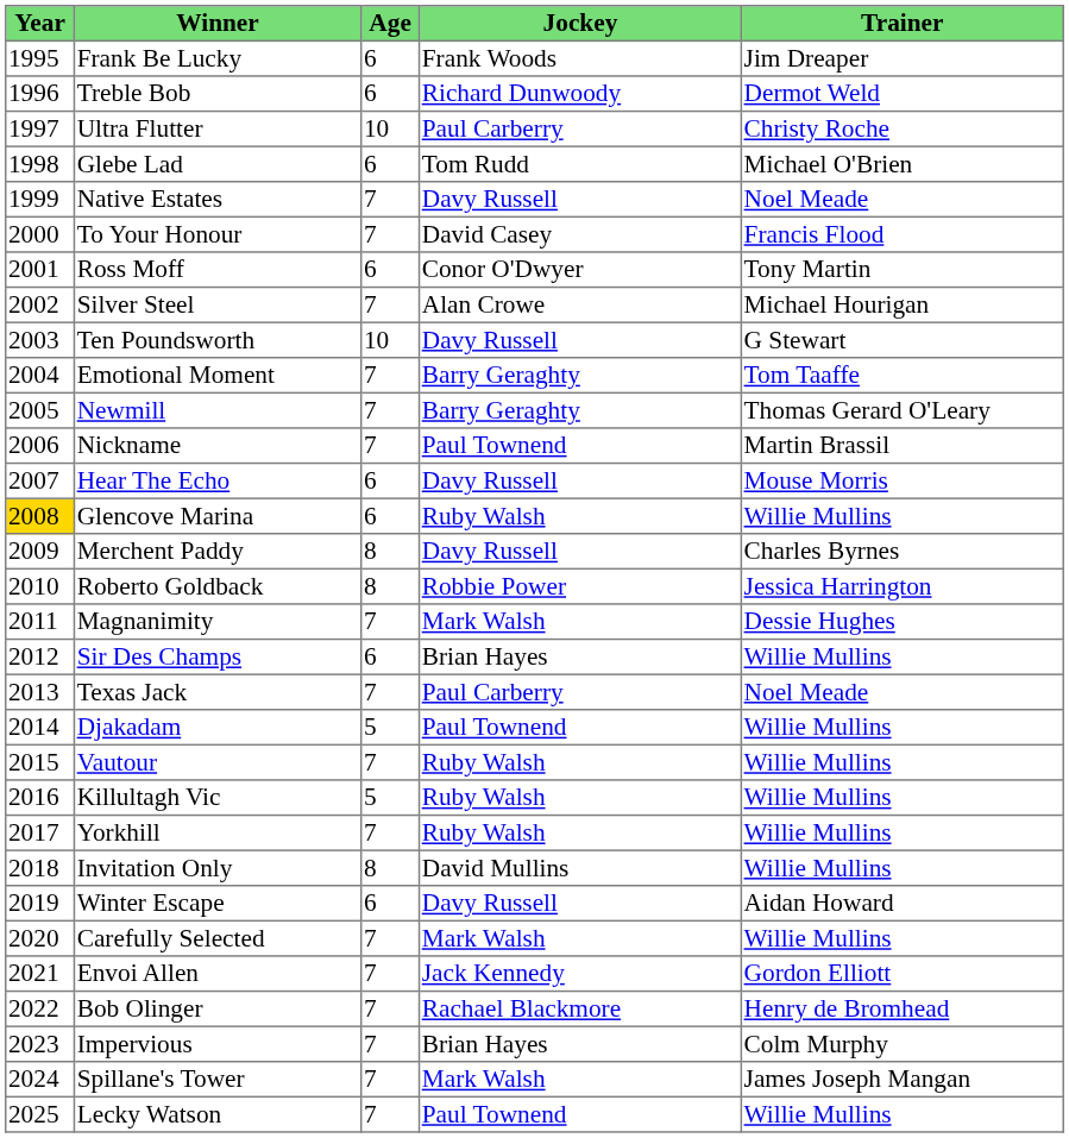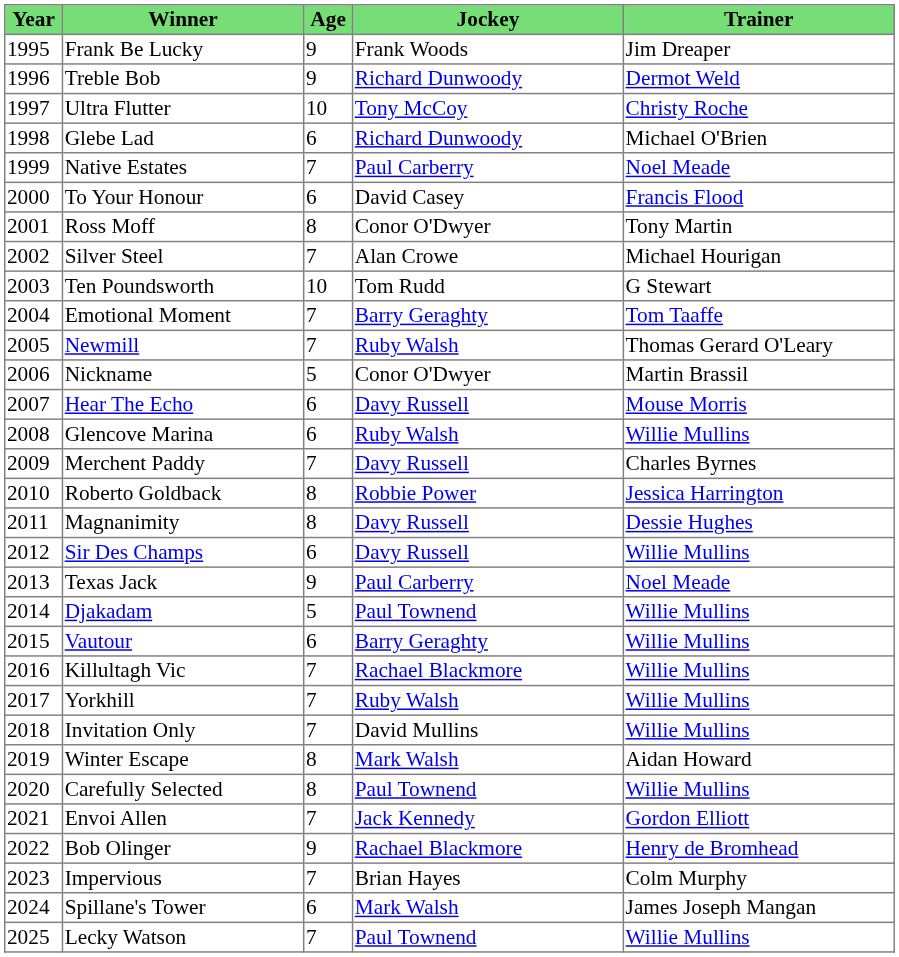Frank Be Lucky | Age: 6 -> 9
Treble Bob | Age: 6 -> 9
Ultra Flutter | Jockey: Paul Carberry -> Tony McCoy
Glebe Lad | Jockey: Tom Rudd -> Richard Dunwoody
Native Estates | Jockey: Davy Russell -> Paul Carberry
To Your Honour | Age: 7 -> 6
Ross Moff | Age: 6 -> 8
Ten Poundsworth | Jockey: Davy Russell -> Tom Rudd
Newmill | Jockey: Barry Geraghty -> Ruby Walsh
Nickname | Age: 7 -> 5
Nickname | Jockey: Paul Townend -> Conor O'Dwyer
Glencove Marina | Year: gold background -> no background
Merchent Paddy | Age: 8 -> 7
Magnanimity | Age: 7 -> 8
Magnanimity | Jockey: Mark Walsh -> Davy Russell
Sir Des Champs | Jockey: Brian Hayes -> Davy Russell
Texas Jack | Age: 7 -> 9
Vautour | Age: 7 -> 6
Vautour | Jockey: Ruby Walsh -> Barry Geraghty
Killultagh Vic | Age: 5 -> 7
Killultagh Vic | Jockey: Ruby Walsh -> Rachael Blackmore
Invitation Only | Age: 8 -> 7
Winter Escape | Age: 6 -> 8
Winter Escape | Jockey: Davy Russell -> Mark Walsh
Carefully Selected | Age: 7 -> 8
Carefully Selected | Jockey: Mark Walsh -> Paul Townend
Bob Olinger | Age: 7 -> 9
Spillane's Tower | Age: 7 -> 6
